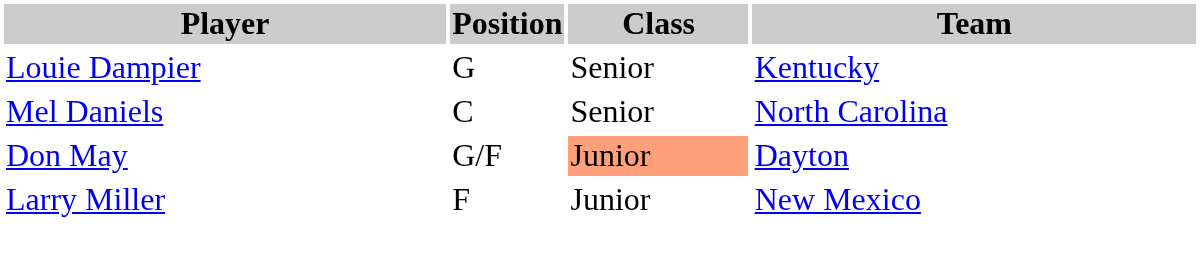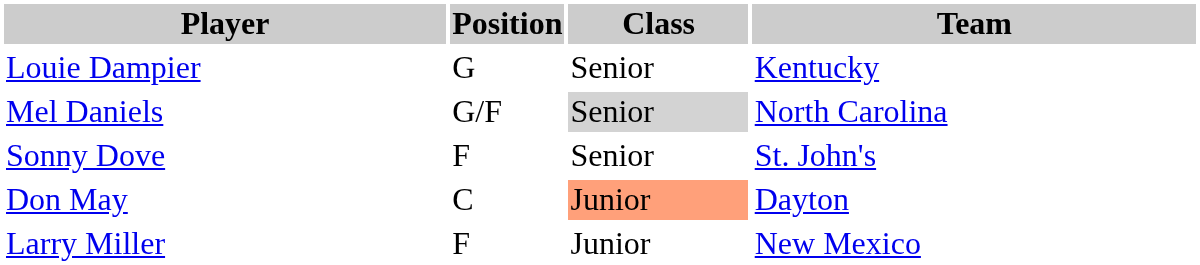Mel Daniels | Position: C -> G/F
Mel Daniels | Class: no background -> lightgrey background
+ row: Sonny Dove | F | Senior | St. John's
Don May | Position: G/F -> C
